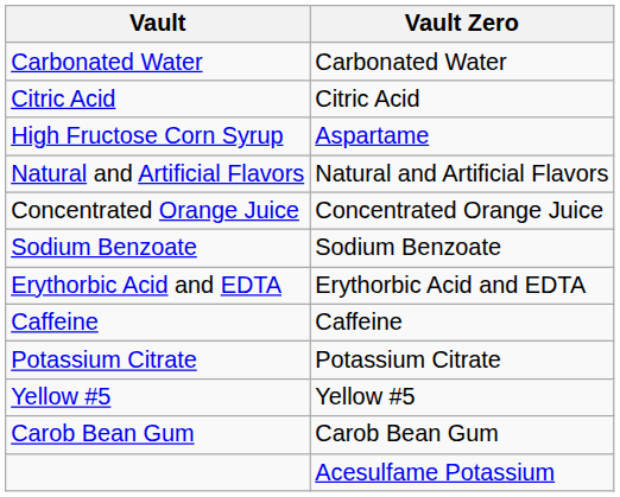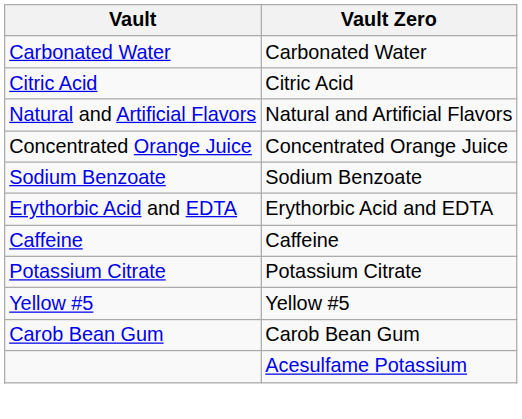- row: High Fructose Corn Syrup | Aspartame
